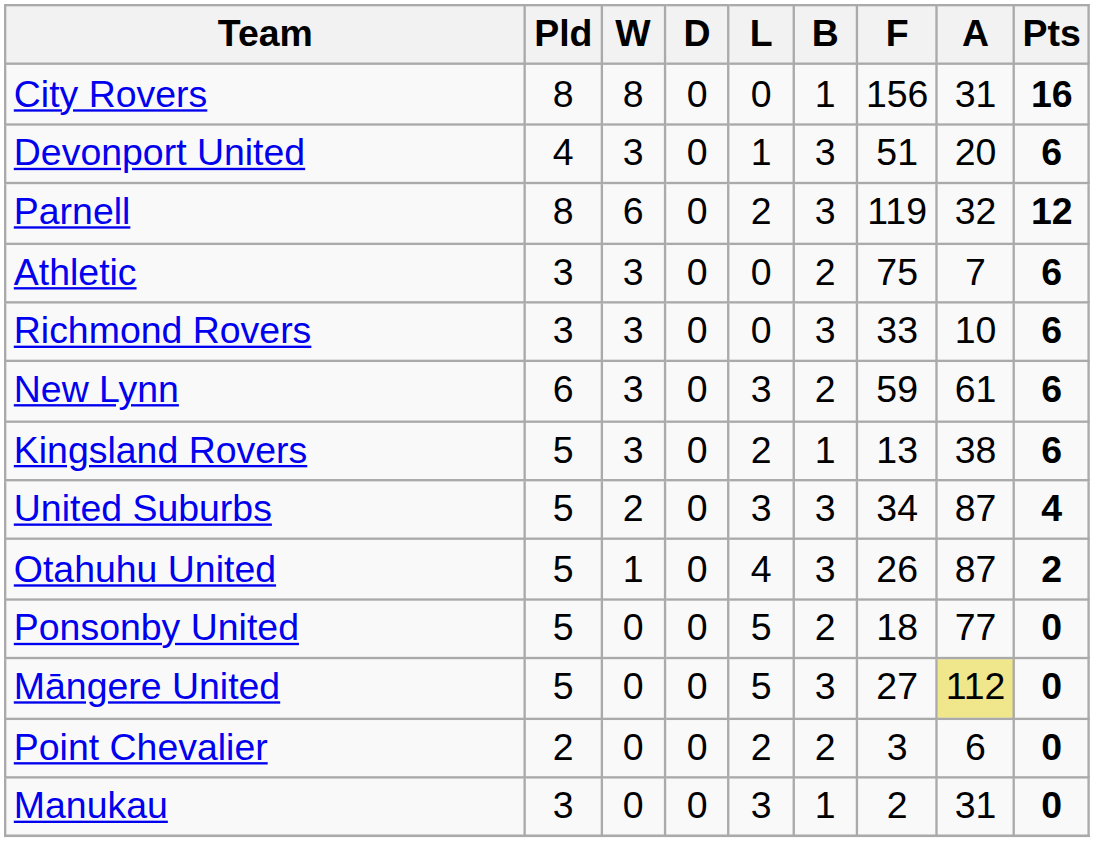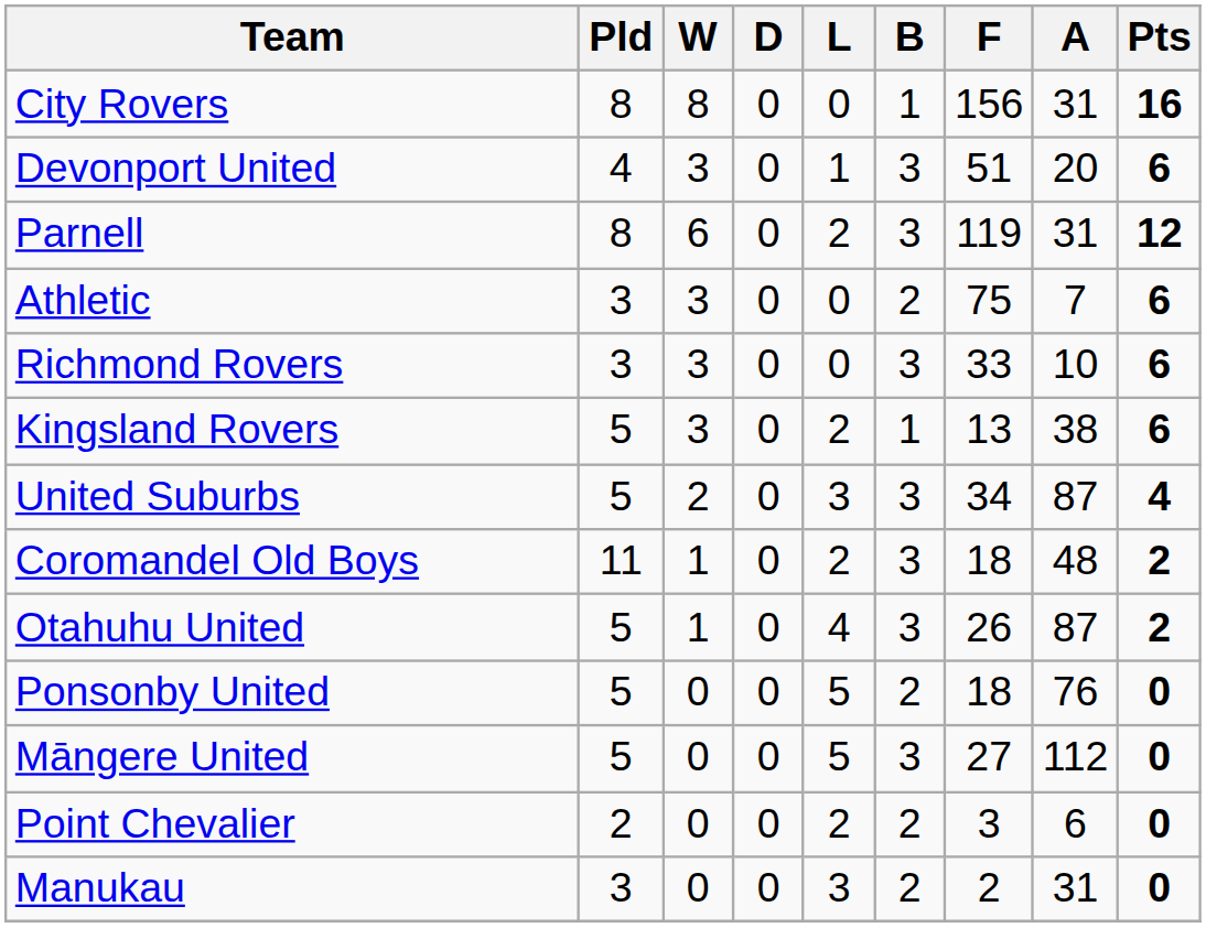Parnell | A: 32 -> 31
- row: New Lynn | 6 | 3 | 0 | 3 | 2 | 59 | 61 | 6
+ row: Coromandel Old Boys | 11 | 1 | 0 | 2 | 3 | 18 | 48 | 2
Ponsonby United | A: 77 -> 76
Māngere United | A: khaki background -> no background
Manukau | B: 1 -> 2
